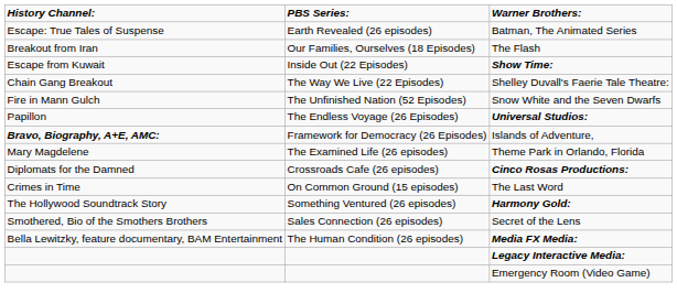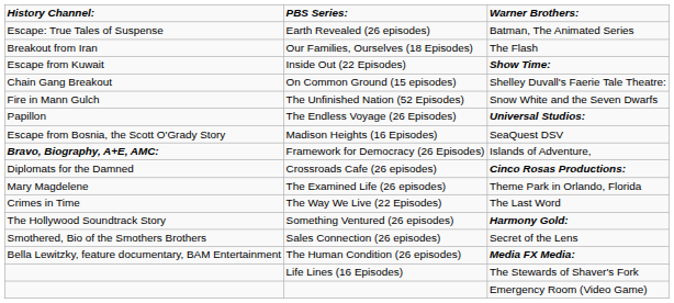Shelley Duvall's Faerie Tale Theatre: | PBS Series:: The Way We Live (22 Episodes) -> On Common Ground (15 episodes)
+ row: Escape from Bosnia, the Scott O'Grady Story | Madison Heights (16 Episodes) | SeaQuest DSV
rows swapped: Theme Park in Orlando, Florida <-> Cinco Rosas Productions:
The Last Word | PBS Series:: On Common Ground (15 episodes) -> The Way We Live (22 Episodes)
+ row: Life Lines (16 Episodes) | The Stewards of Shaver's Fork
- row: Legacy Interactive Media:
